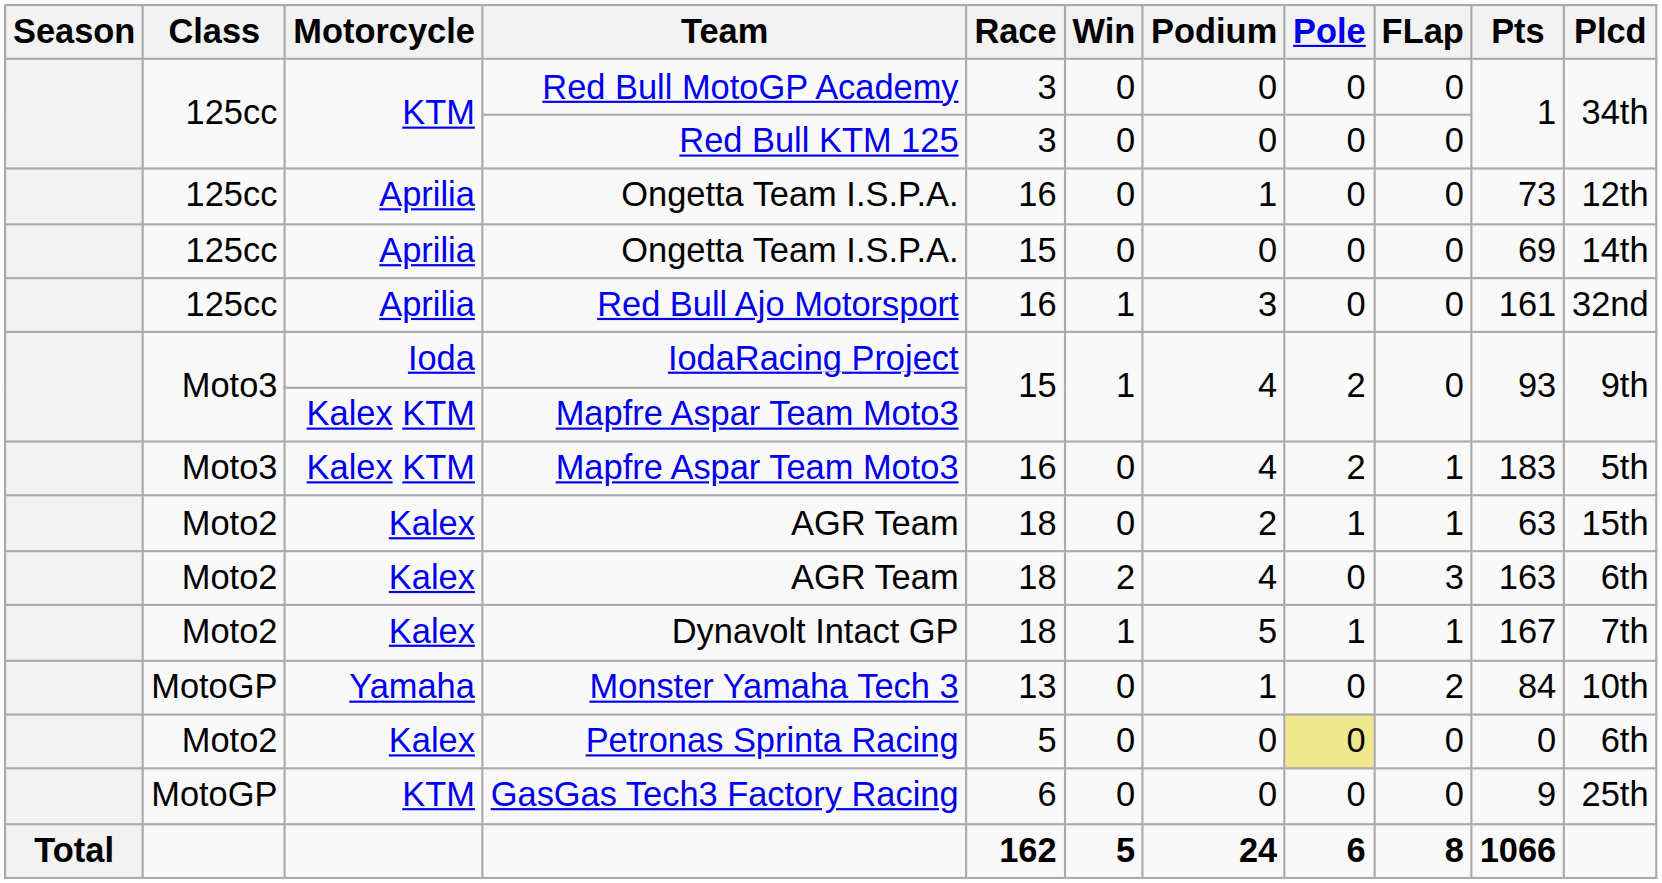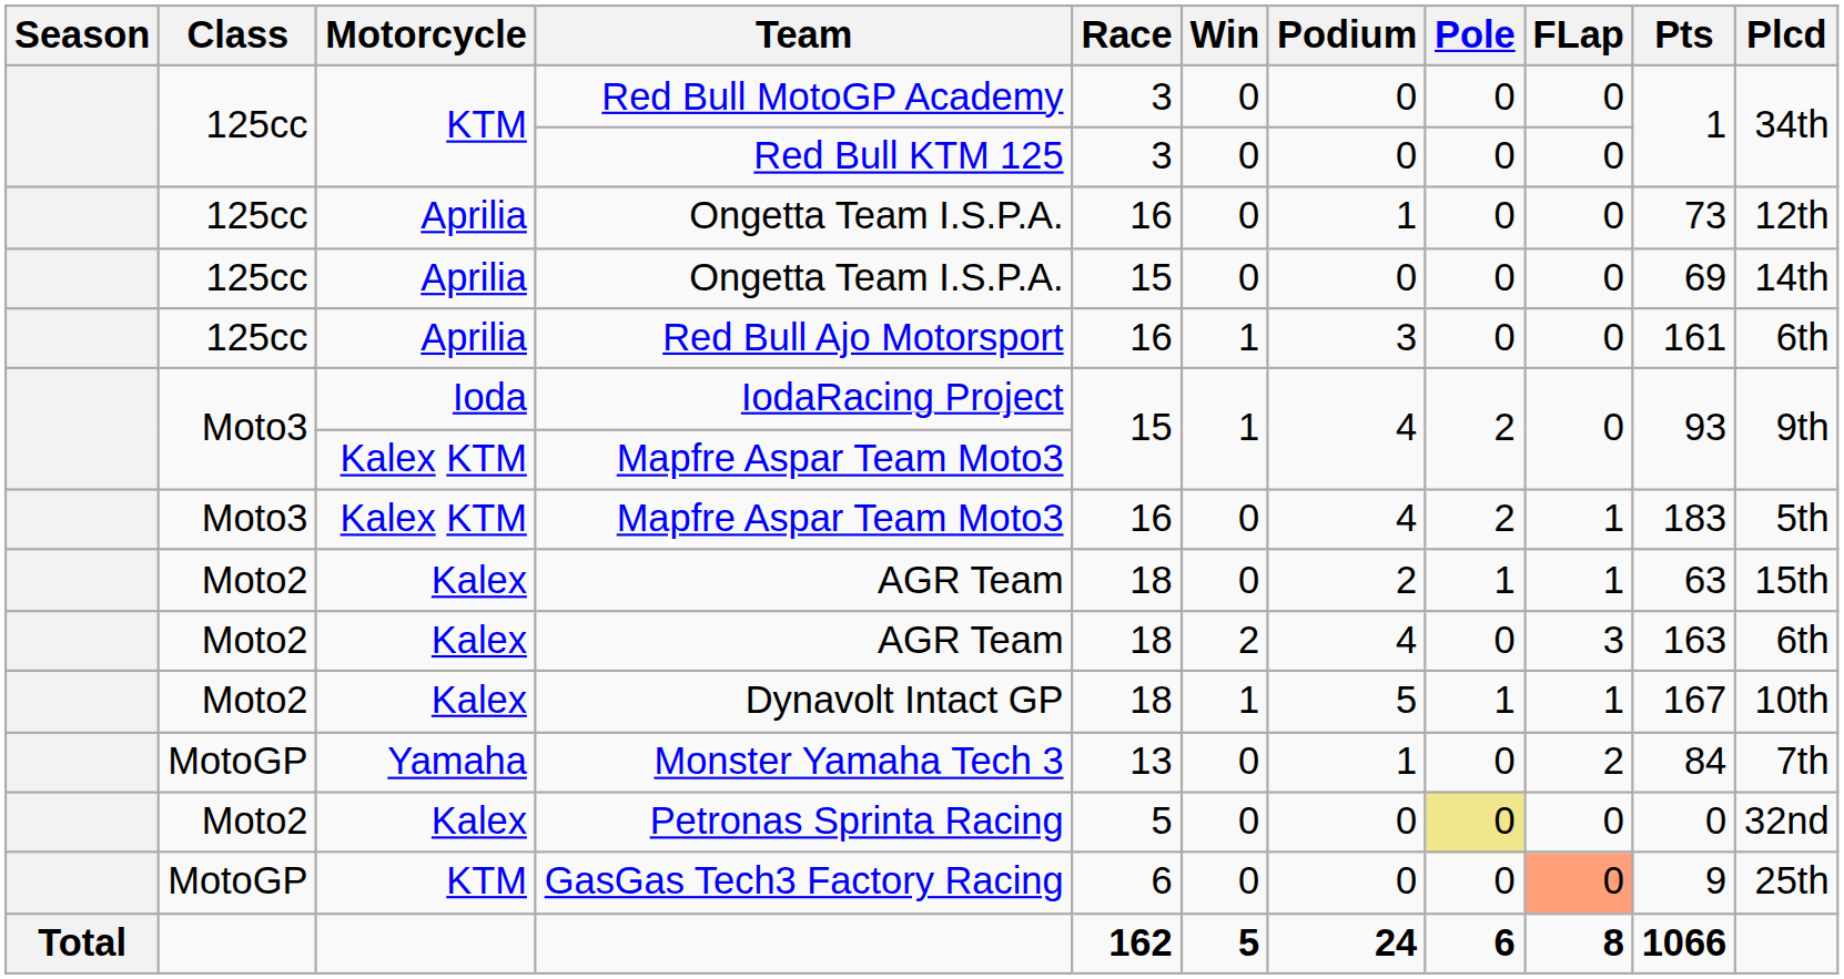Red Bull Ajo Motorsport | Plcd: 32nd -> 6th
Dynavolt Intact GP | Plcd: 7th -> 10th
Monster Yamaha Tech 3 | Plcd: 10th -> 7th
Petronas Sprinta Racing | Plcd: 6th -> 32nd
GasGas Tech3 Factory Racing | FLap: no background -> lightsalmon background
